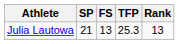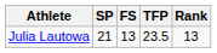Julia Lautowa | TFP: 25.3 -> 23.5
